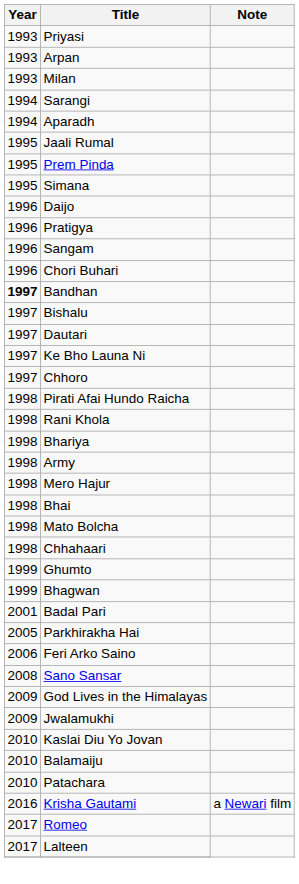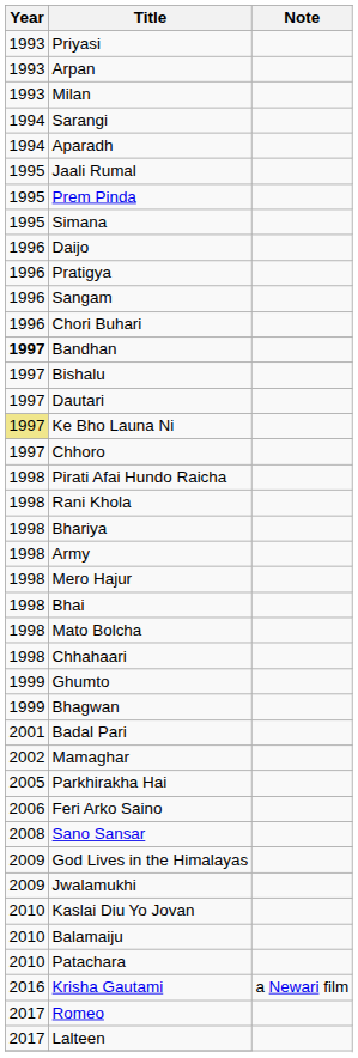Ke Bho Launa Ni | Year: no background -> khaki background
+ row: 2002 | Mamaghar
